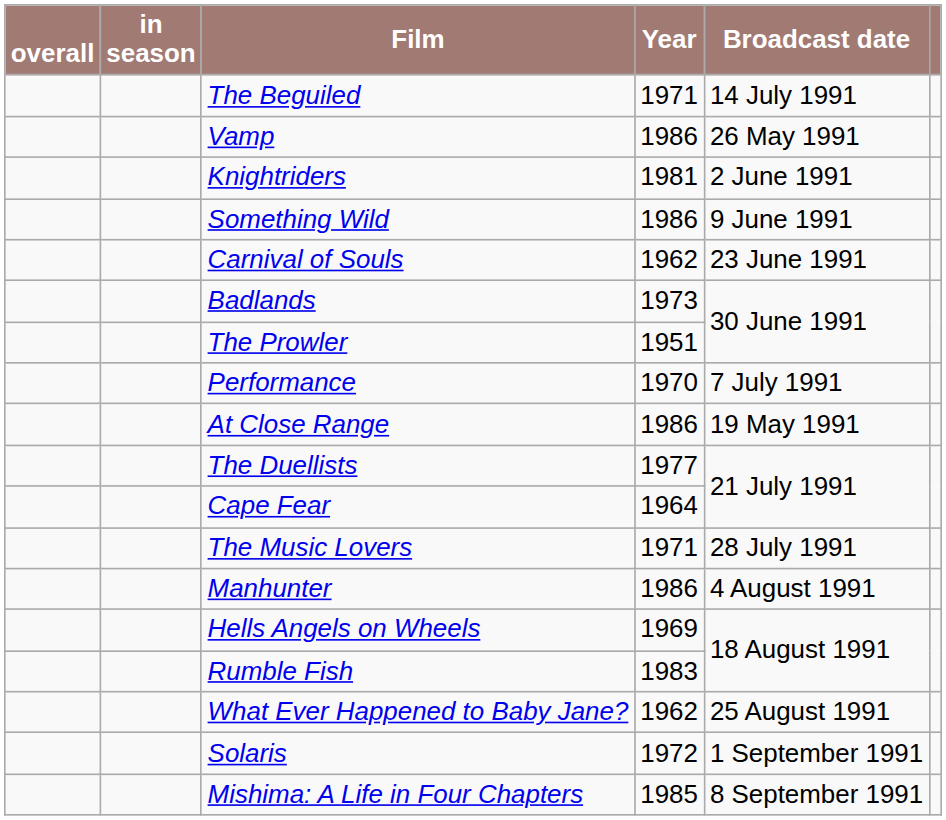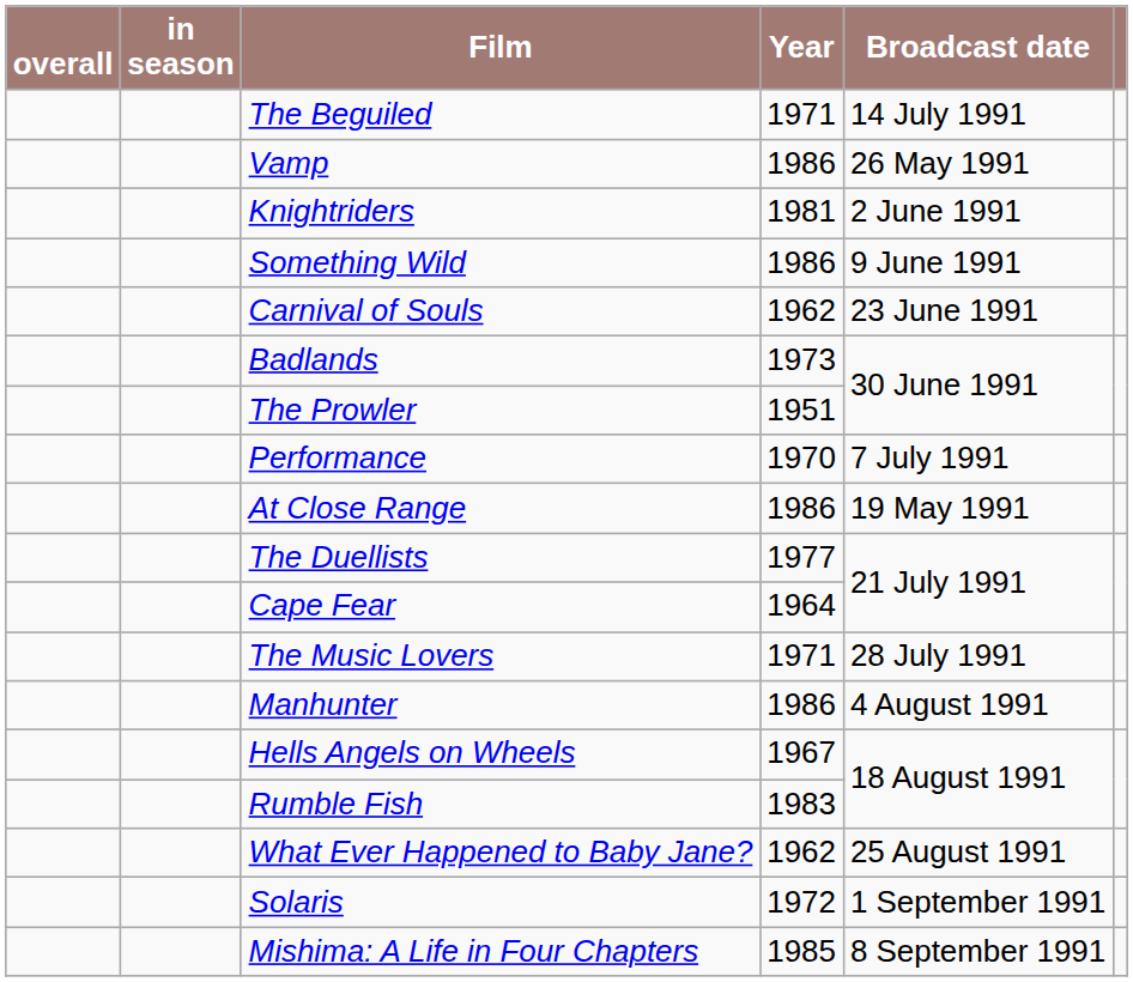Hells Angels on Wheels | Year: 1969 -> 1967
